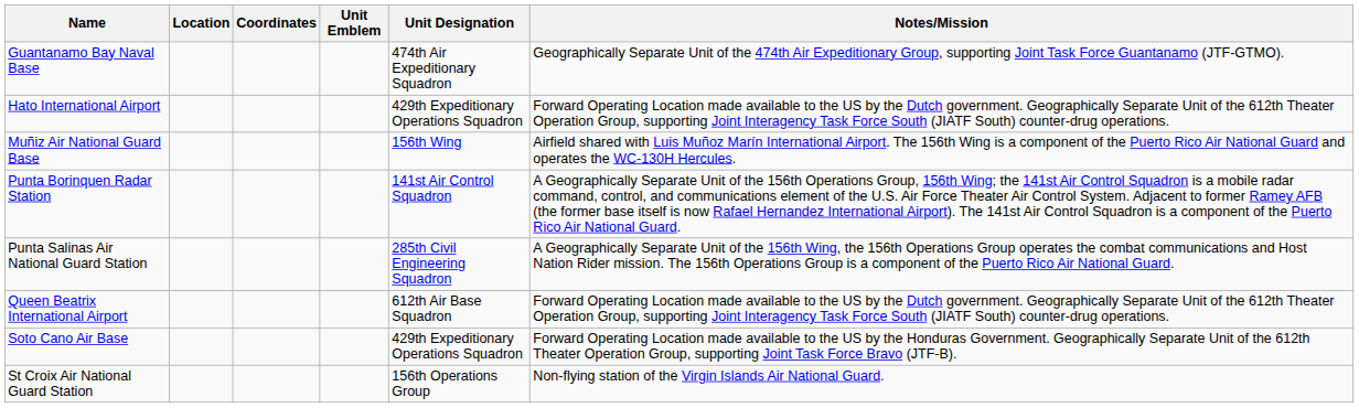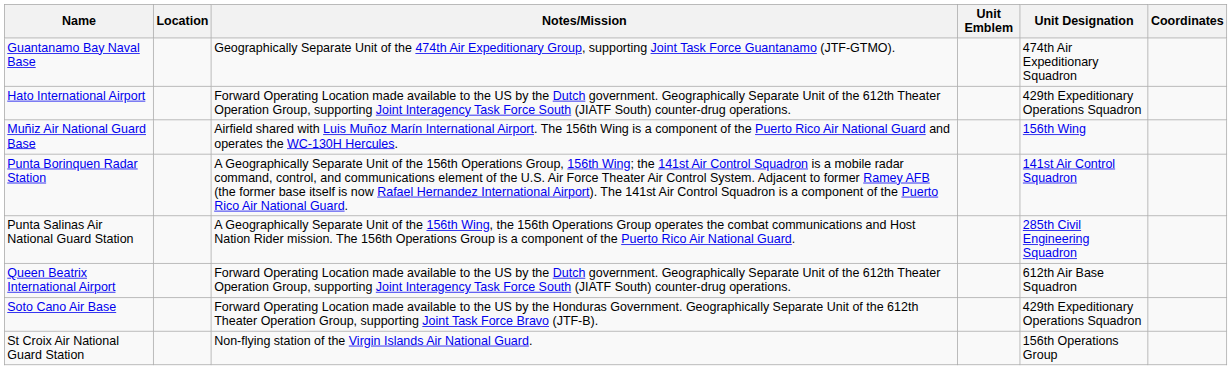columns swapped: Coordinates <-> Notes/Mission
